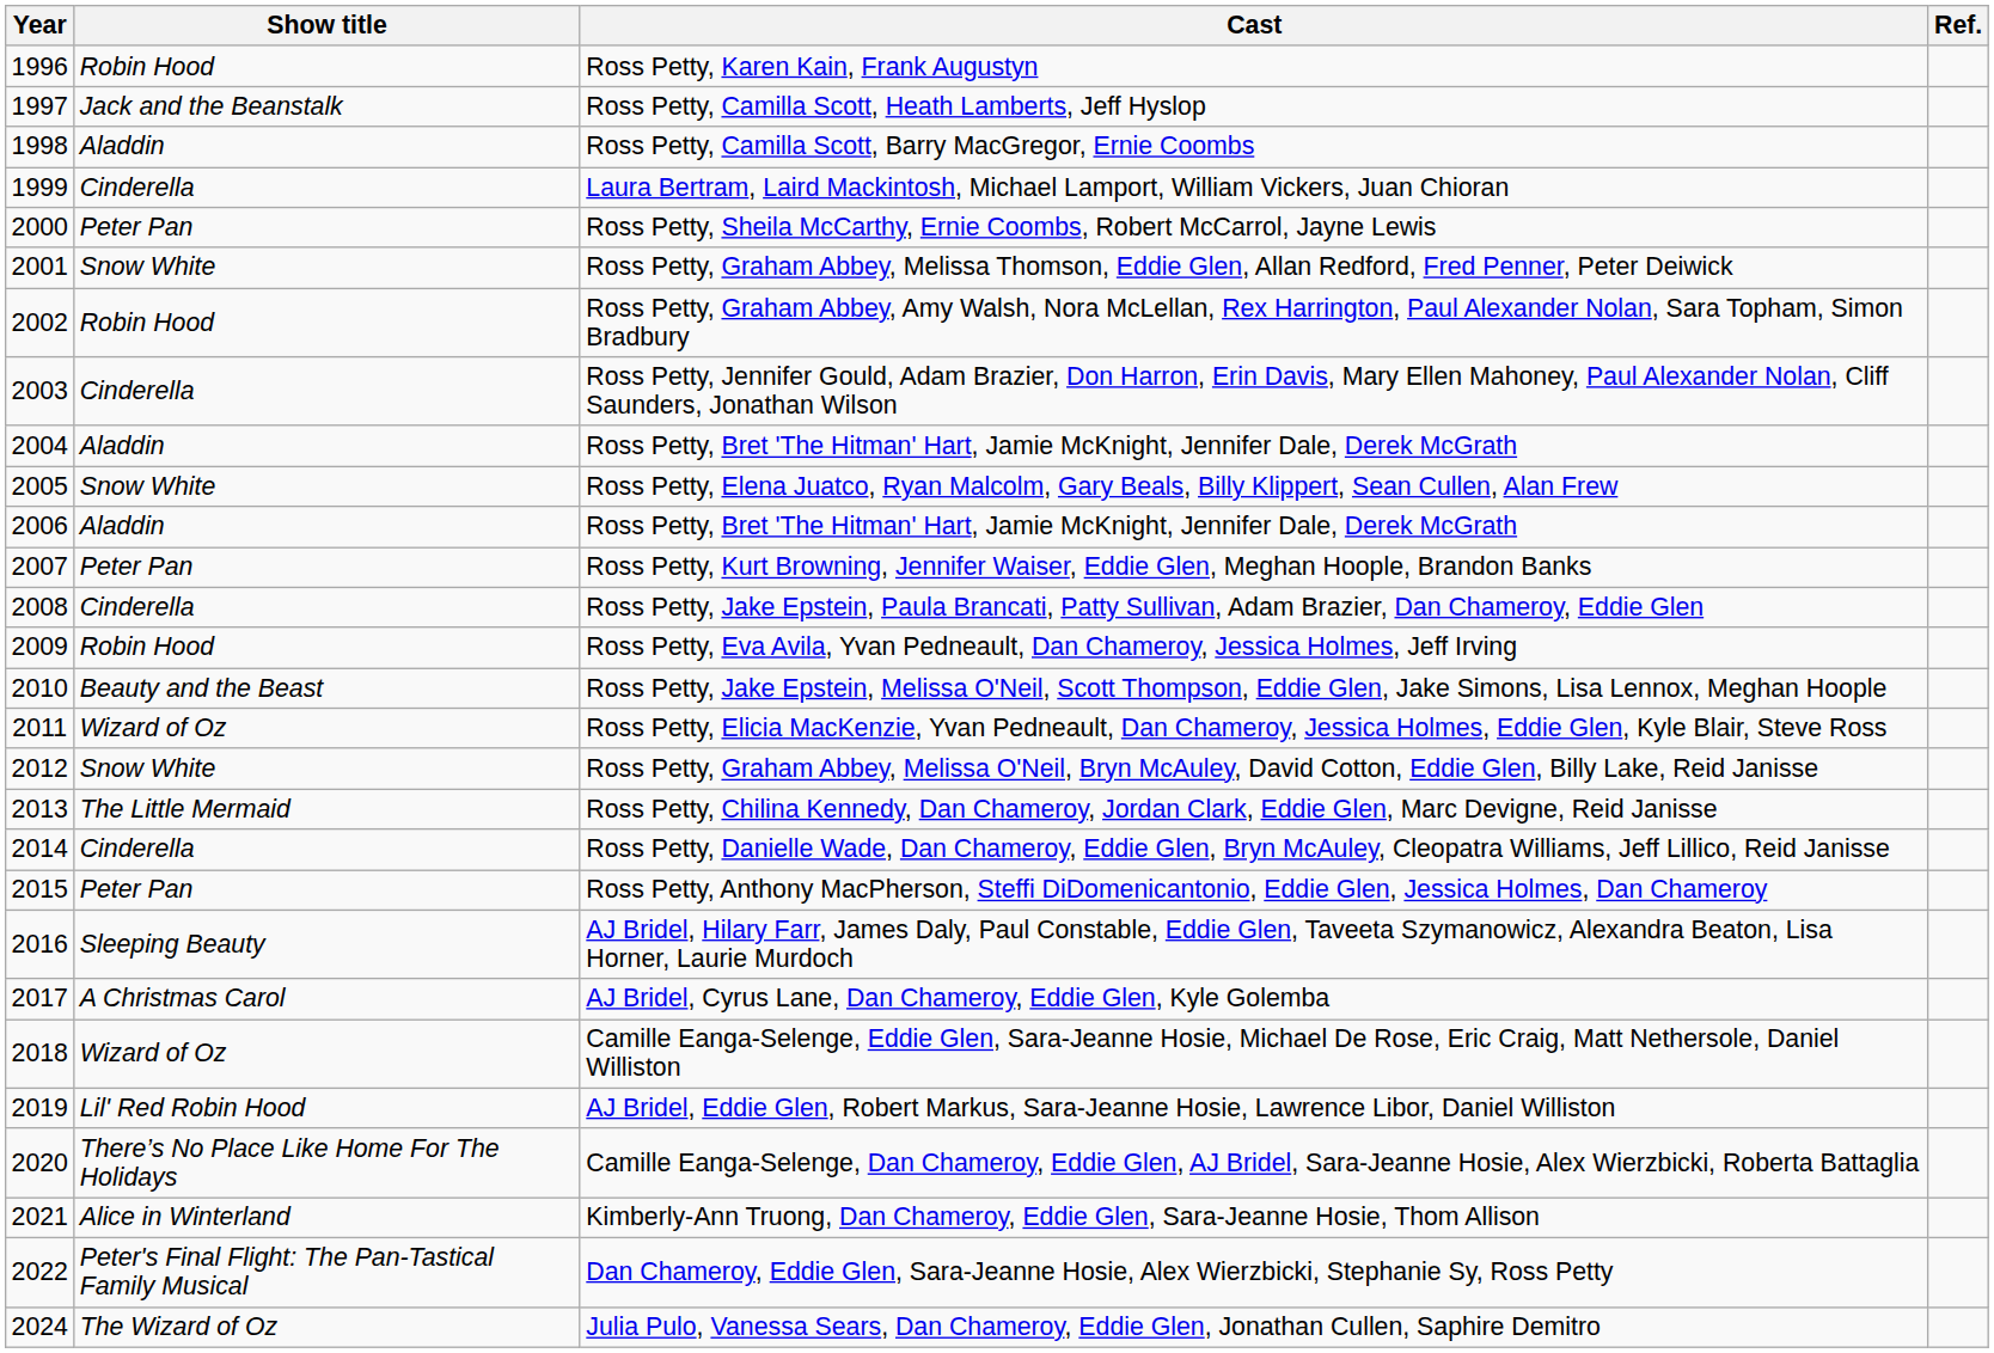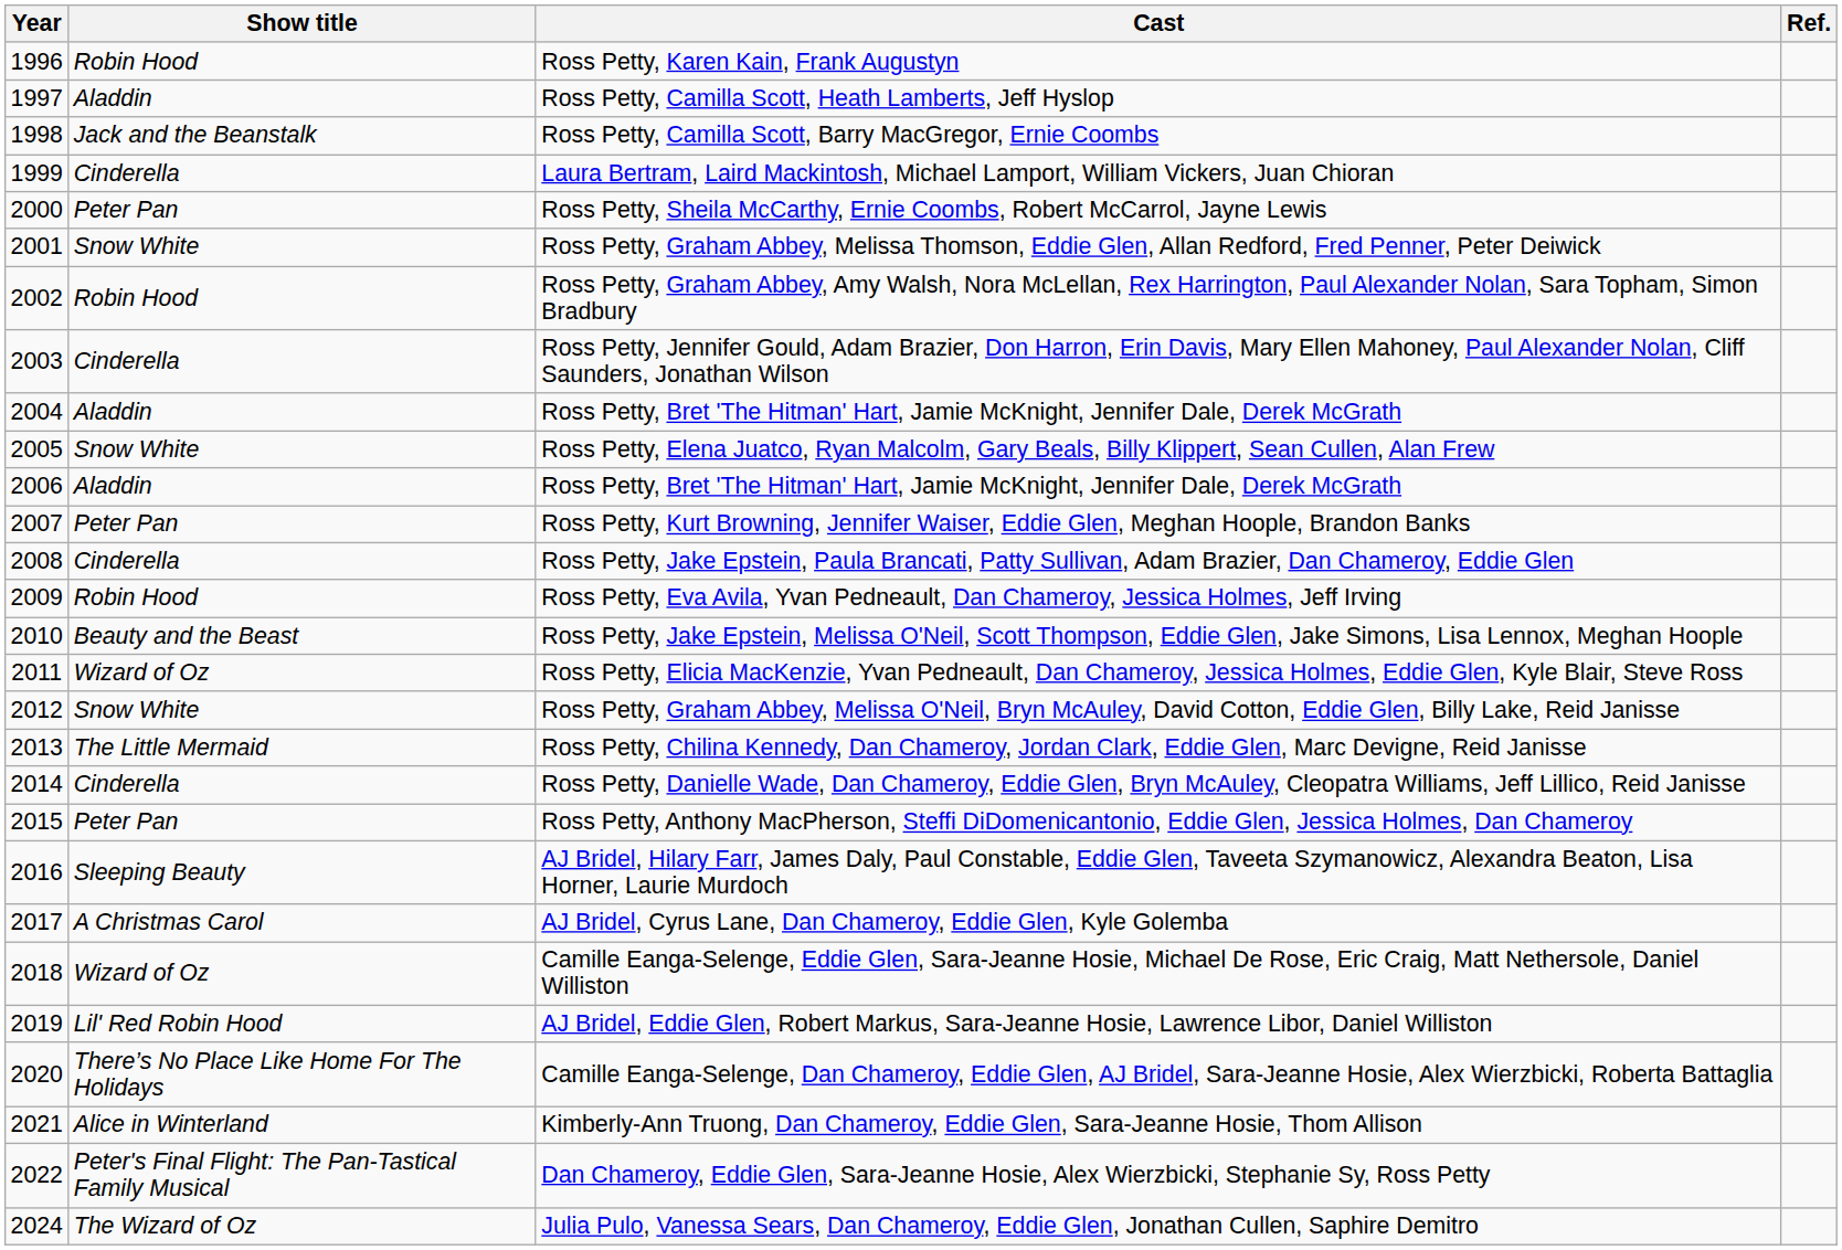Ross Petty, Camilla Scott, Heath Lamberts, Jeff Hyslop | Show title: Jack and the Beanstalk -> Aladdin
Ross Petty, Camilla Scott, Barry MacGregor, Ernie Coombs | Show title: Aladdin -> Jack and the Beanstalk
